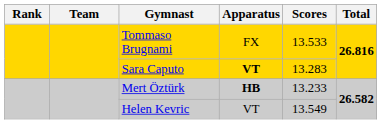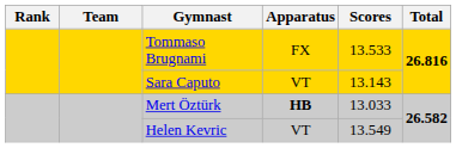Sara Caputo | Apparatus: bold -> normal
Sara Caputo | Scores: 13.283 -> 13.143
Mert Öztürk | Scores: 13.233 -> 13.033
